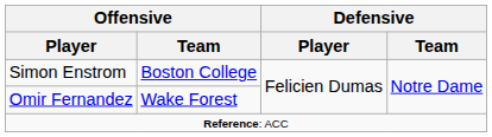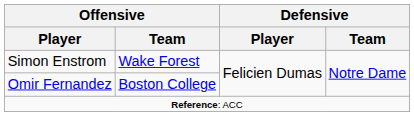Simon Enstrom | Offensive / Team: Boston College -> Wake Forest
Omir Fernandez | Offensive / Team: Wake Forest -> Boston College
